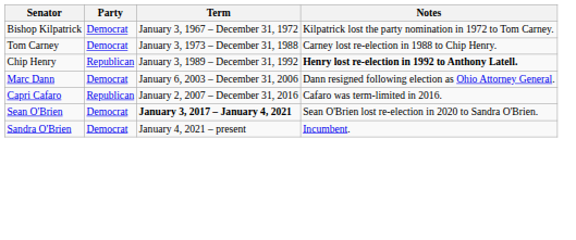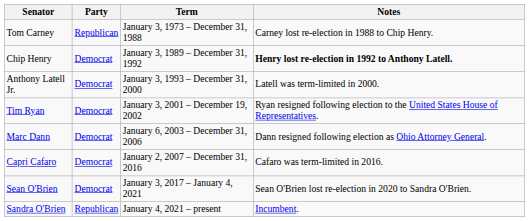- row: Bishop Kilpatrick | Democrat | January 3, 1967 – December 31, 1972 | Kilpatrick lost the party nomination in 1972 to Tom Carney.
Tom Carney | Party: Democrat -> Republican
Chip Henry | Party: Republican -> Democrat
+ row: Anthony Latell Jr. | Democrat | January 3, 1993 – December 31, 2000 | Latell was term-limited in 2000.
+ row: Tim Ryan | Democrat | January 3, 2001 – December 19, 2002 | Ryan resigned following election to the United States House of Representatives.
Capri Cafaro | Party: Republican -> Democrat
Sean O'Brien | Term: bold -> normal
Sandra O'Brien | Party: Democrat -> Republican
